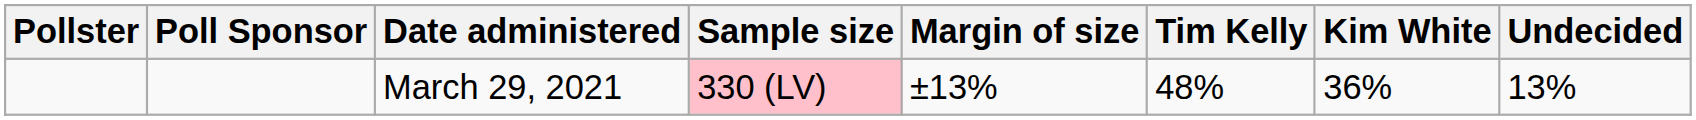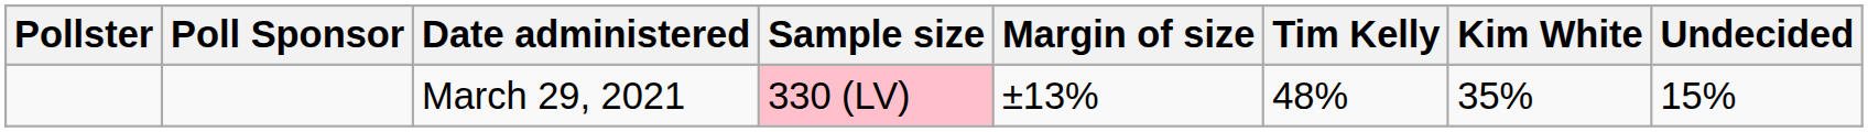March 29, 2021 | Kim White: 36% -> 35%
March 29, 2021 | Undecided: 13% -> 15%
